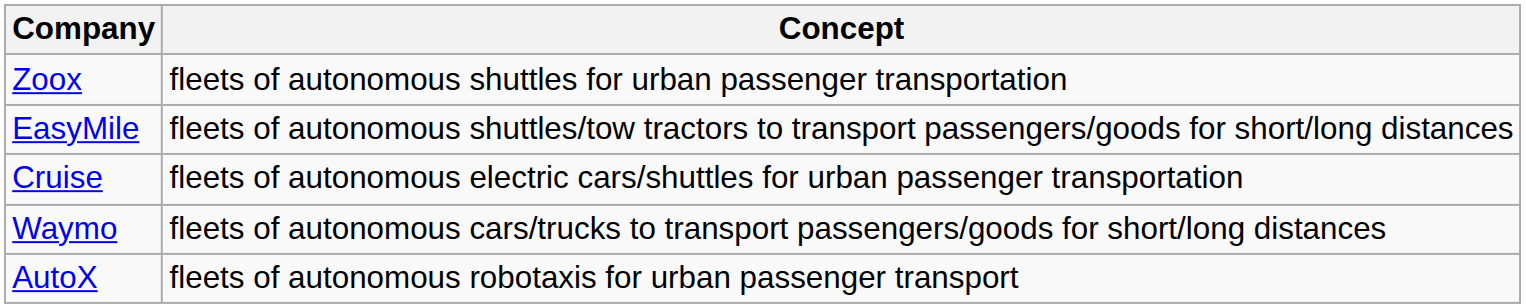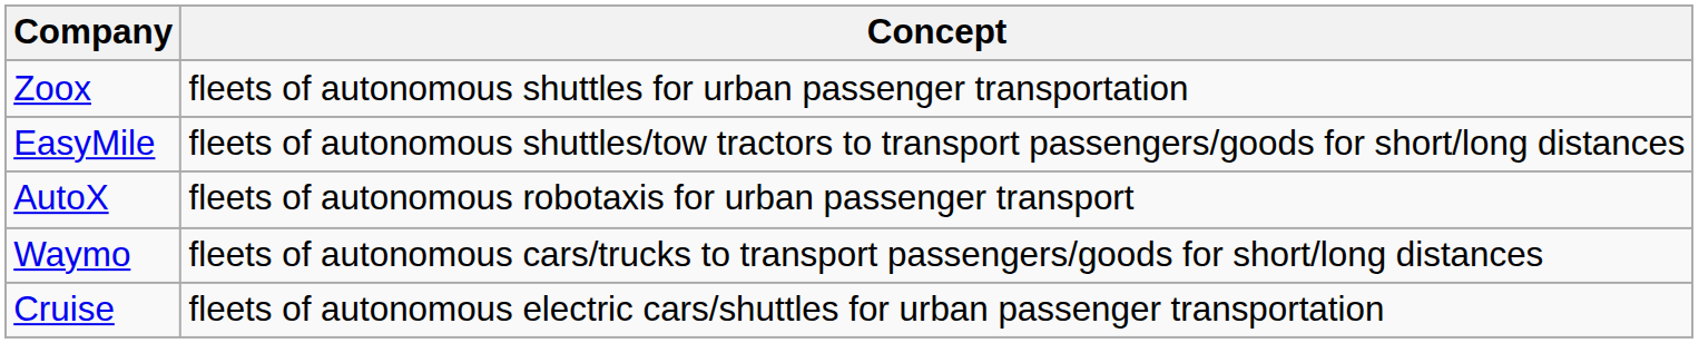rows swapped: Cruise <-> AutoX
